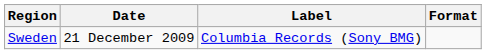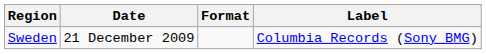columns swapped: Label <-> Format
